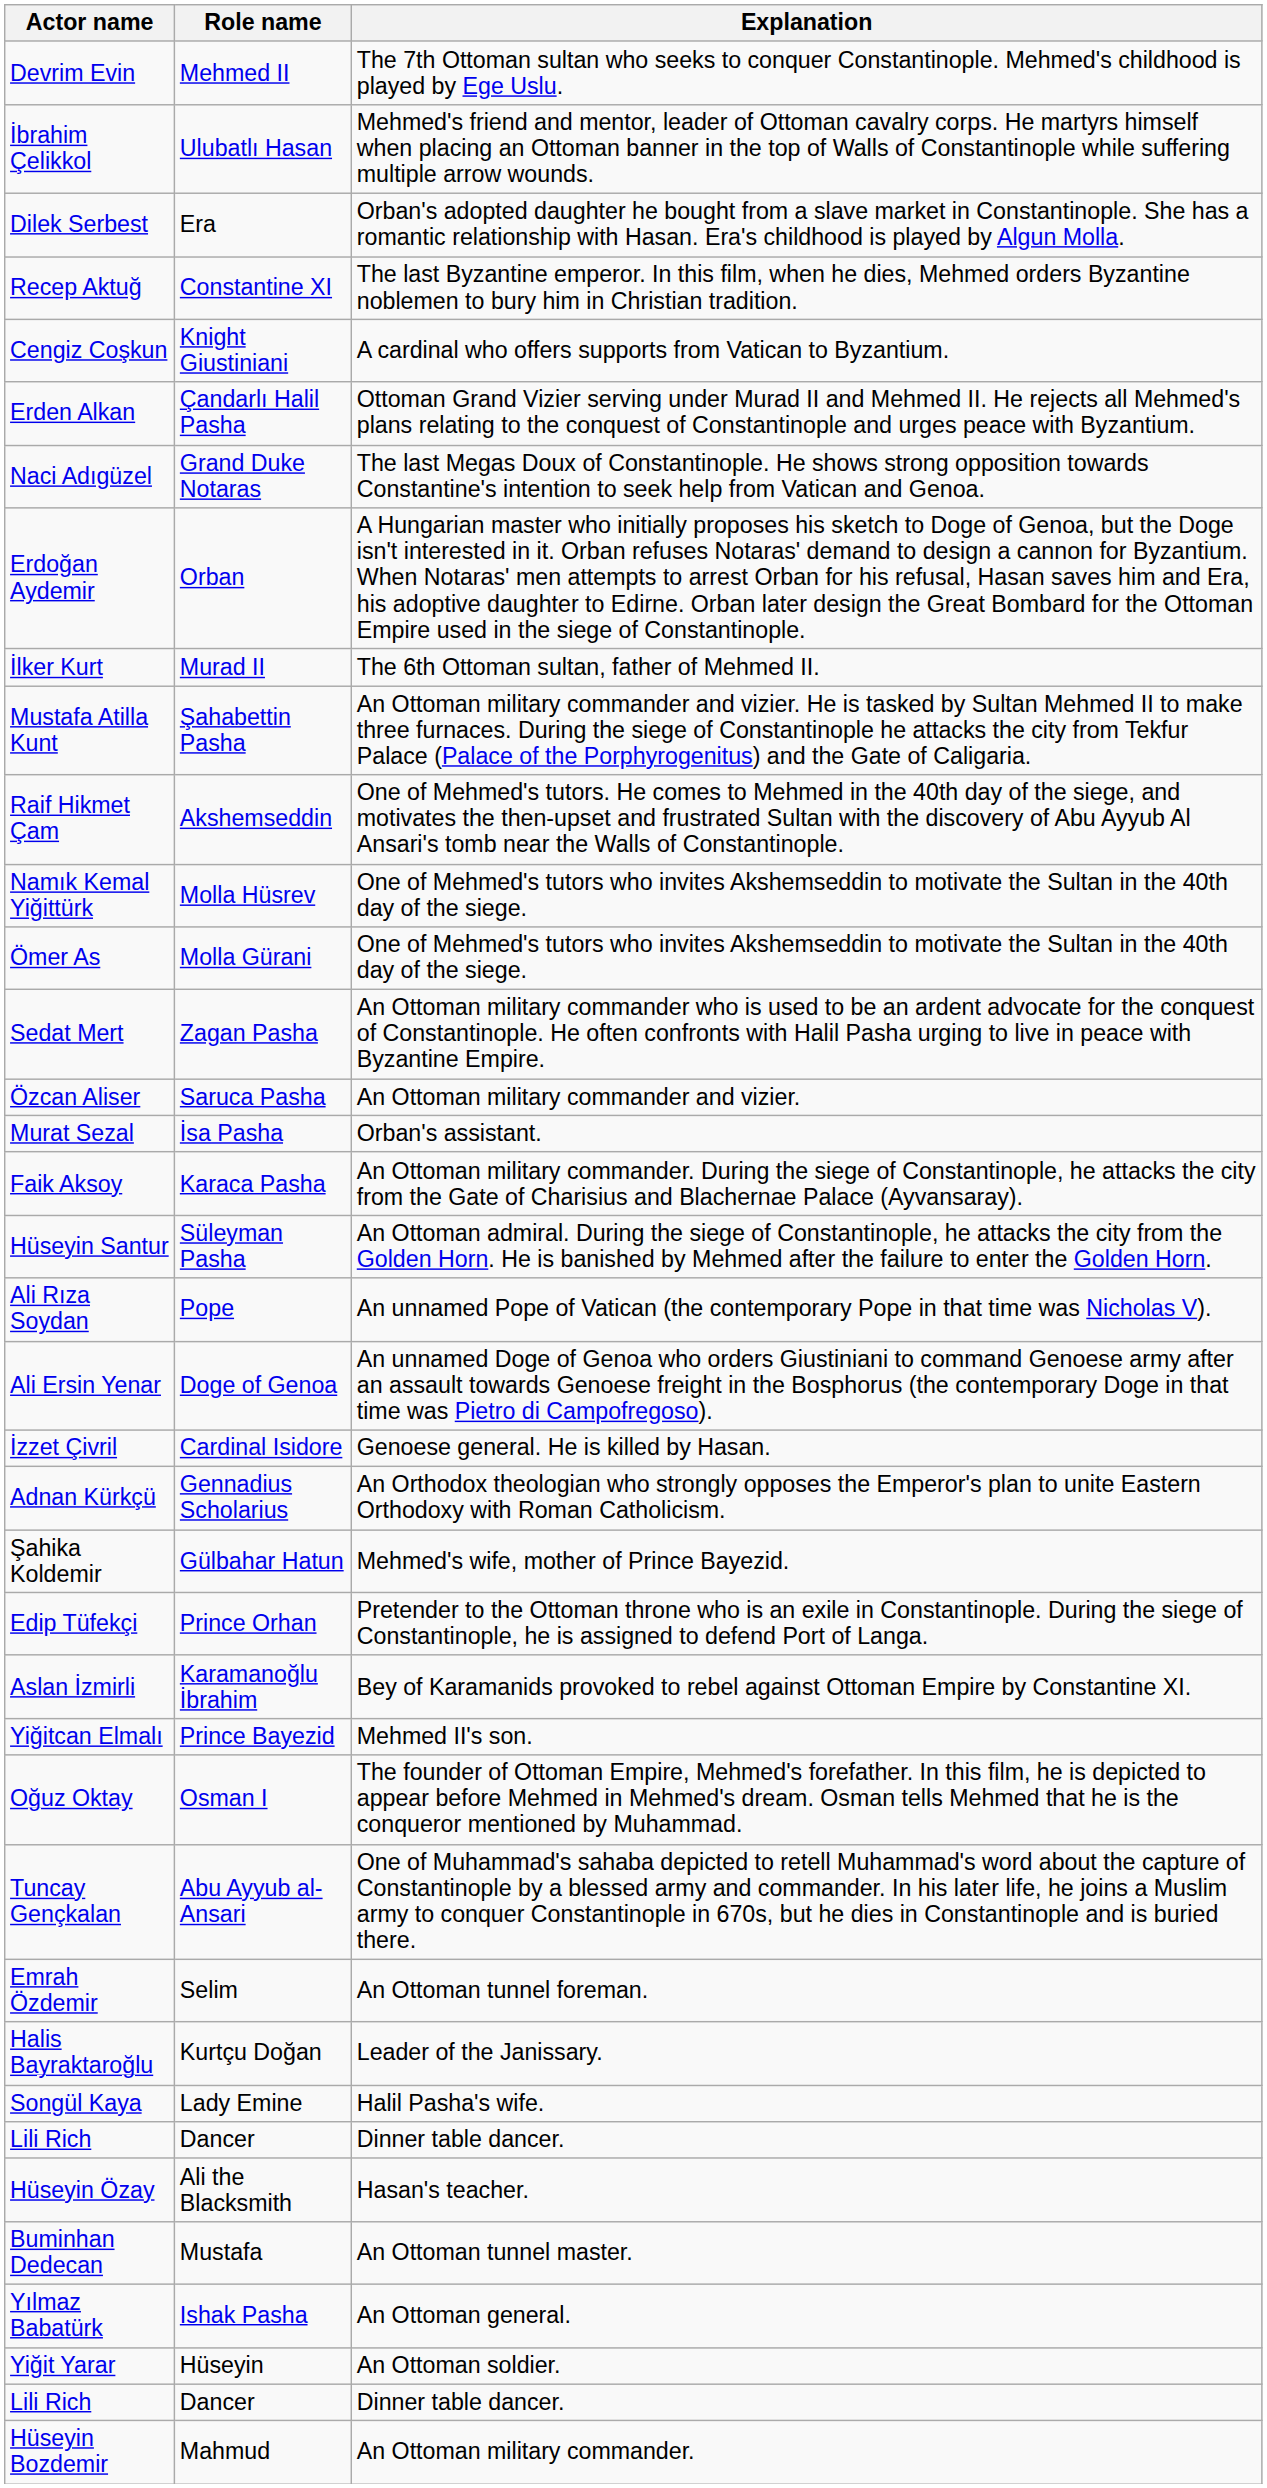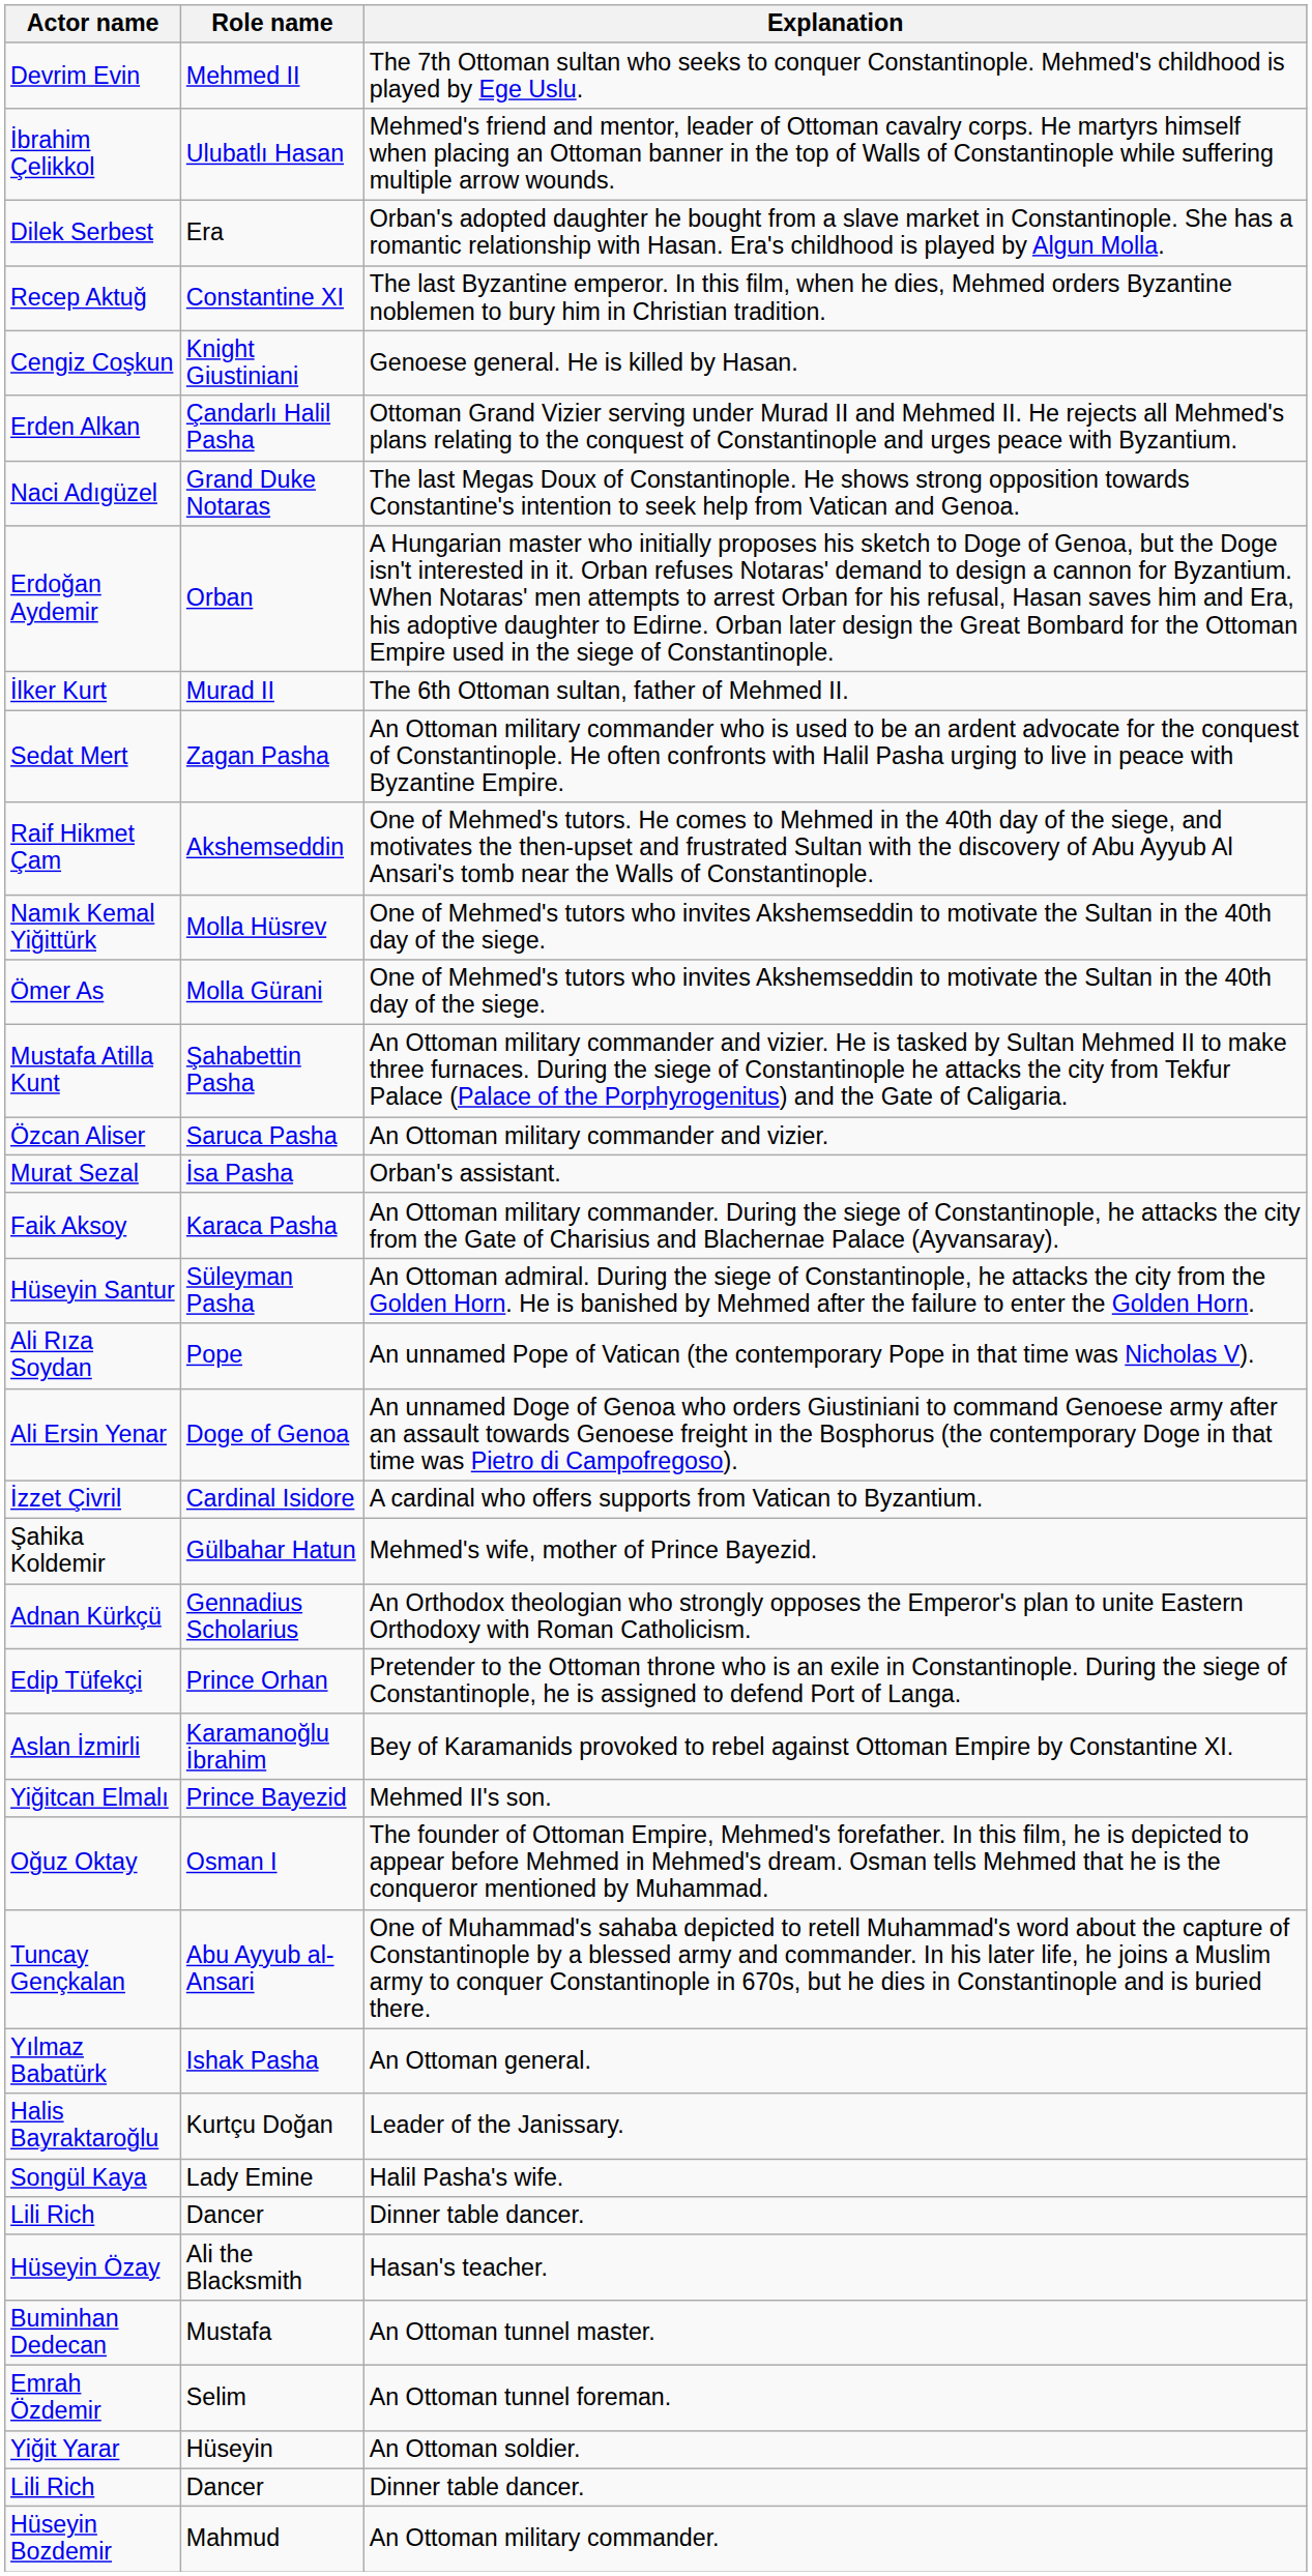Cengiz Coşkun | Explanation: A cardinal who offers supports from Vatican to Byzantium. -> Genoese general. He is killed by Hasan.
rows swapped: Sedat Mert <-> Mustafa Atilla Kunt
İzzet Çivril | Explanation: Genoese general. He is killed by Hasan. -> A cardinal who offers supports from Vatican to Byzantium.
rows swapped: Adnan Kürkçü <-> Şahika Koldemir
rows swapped: Yılmaz Babatürk <-> Emrah Özdemir
